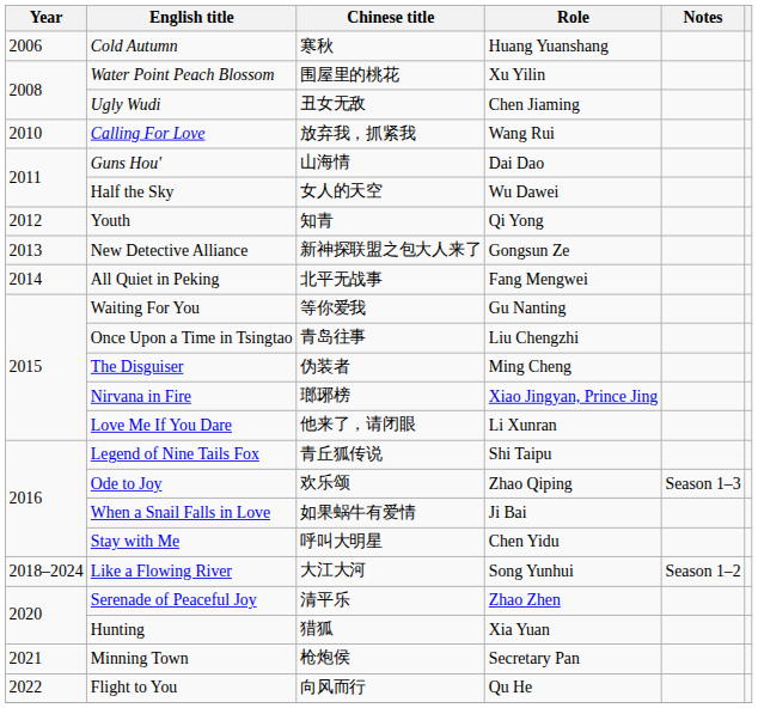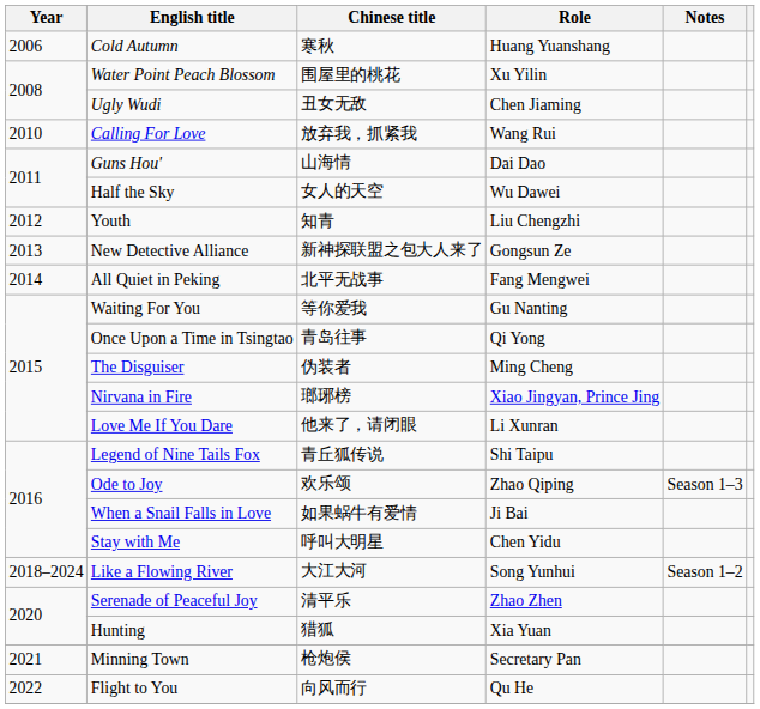Youth | Role: Qi Yong -> Liu Chengzhi
Once Upon a Time in Tsingtao | Role: Liu Chengzhi -> Qi Yong
